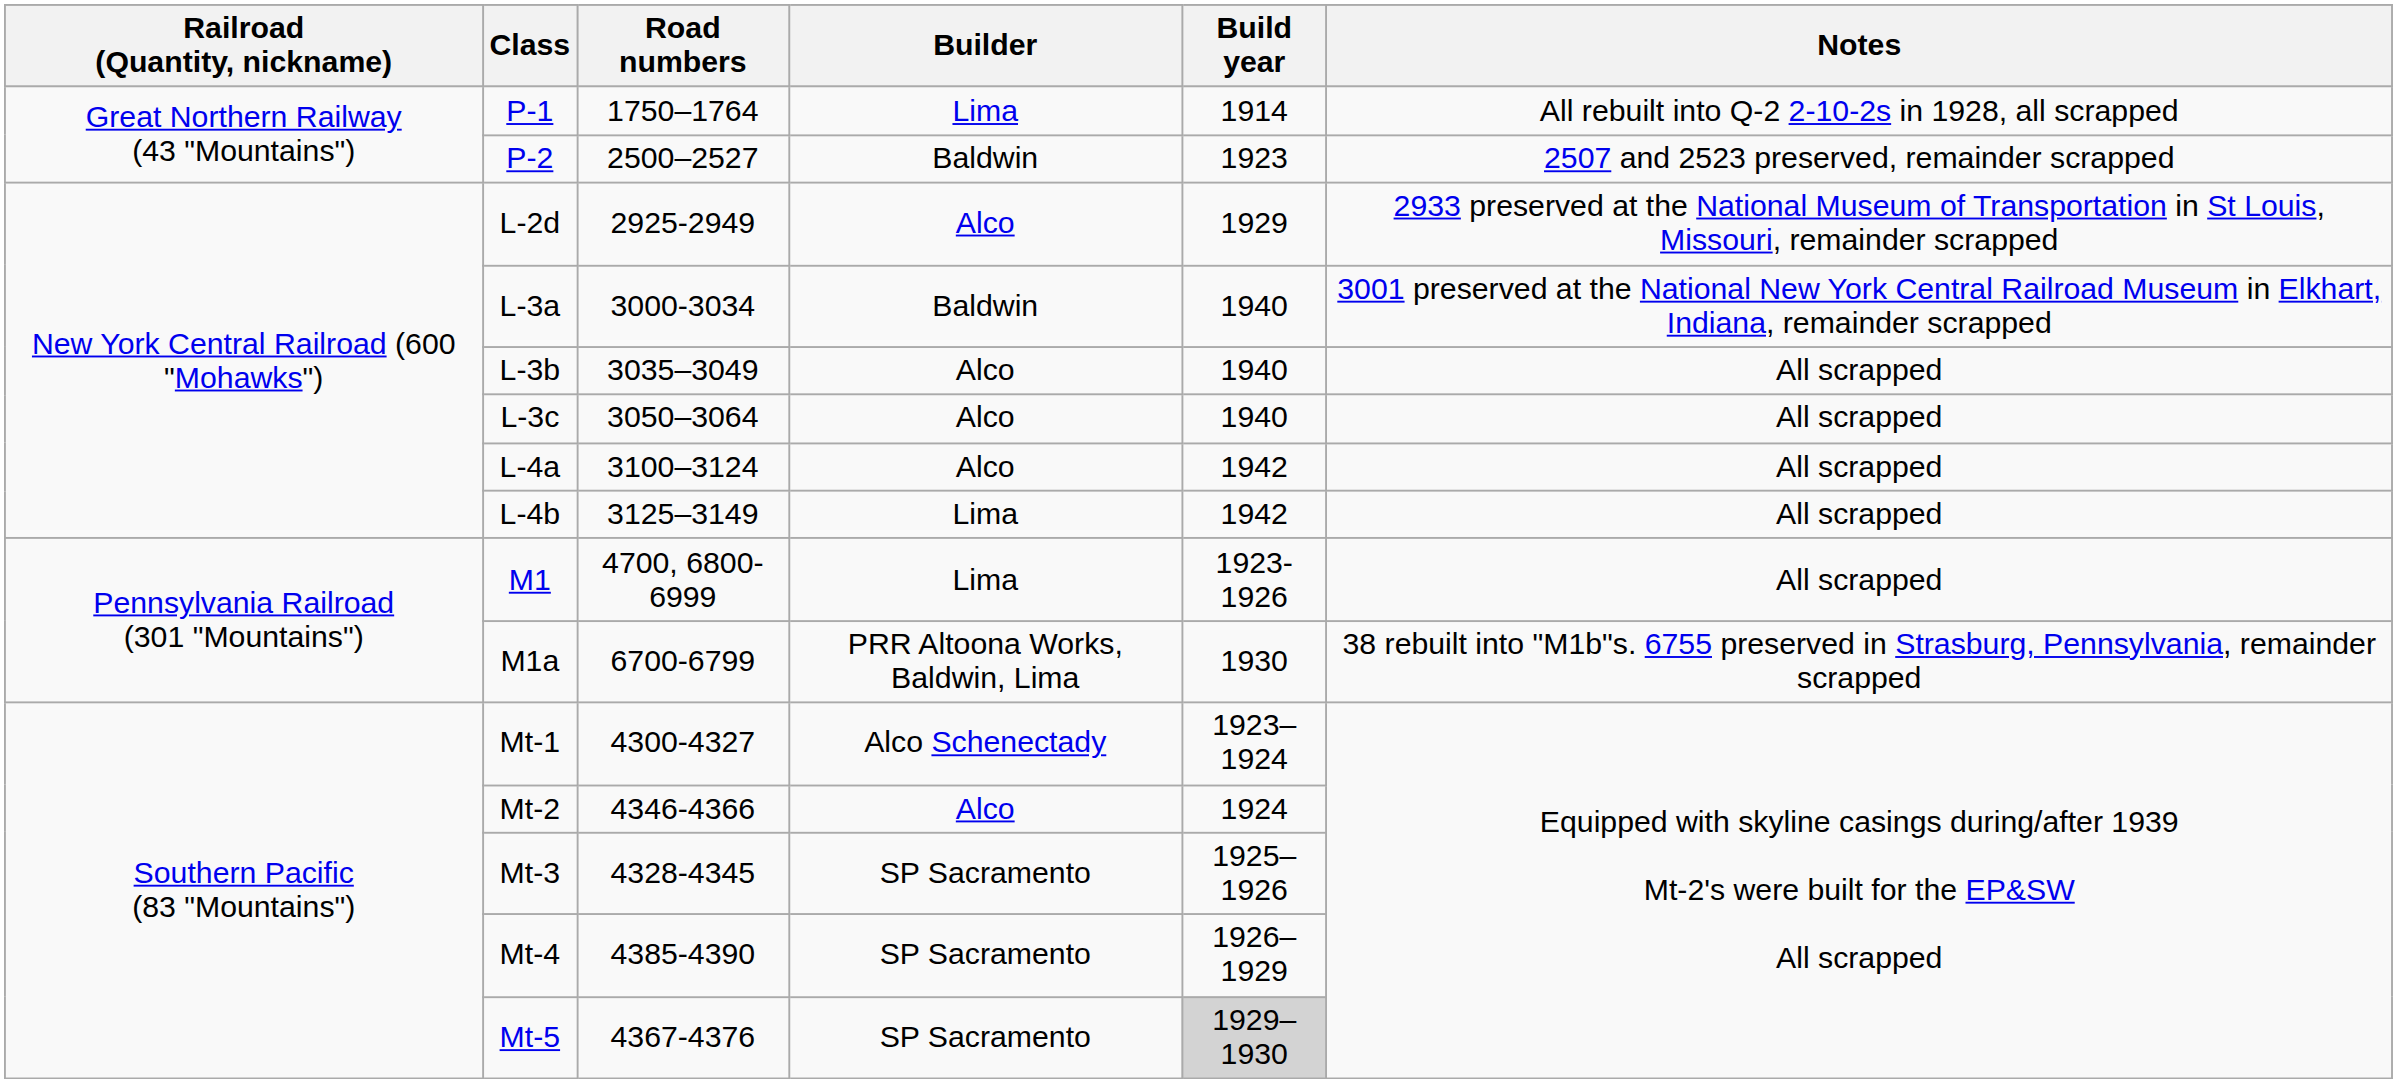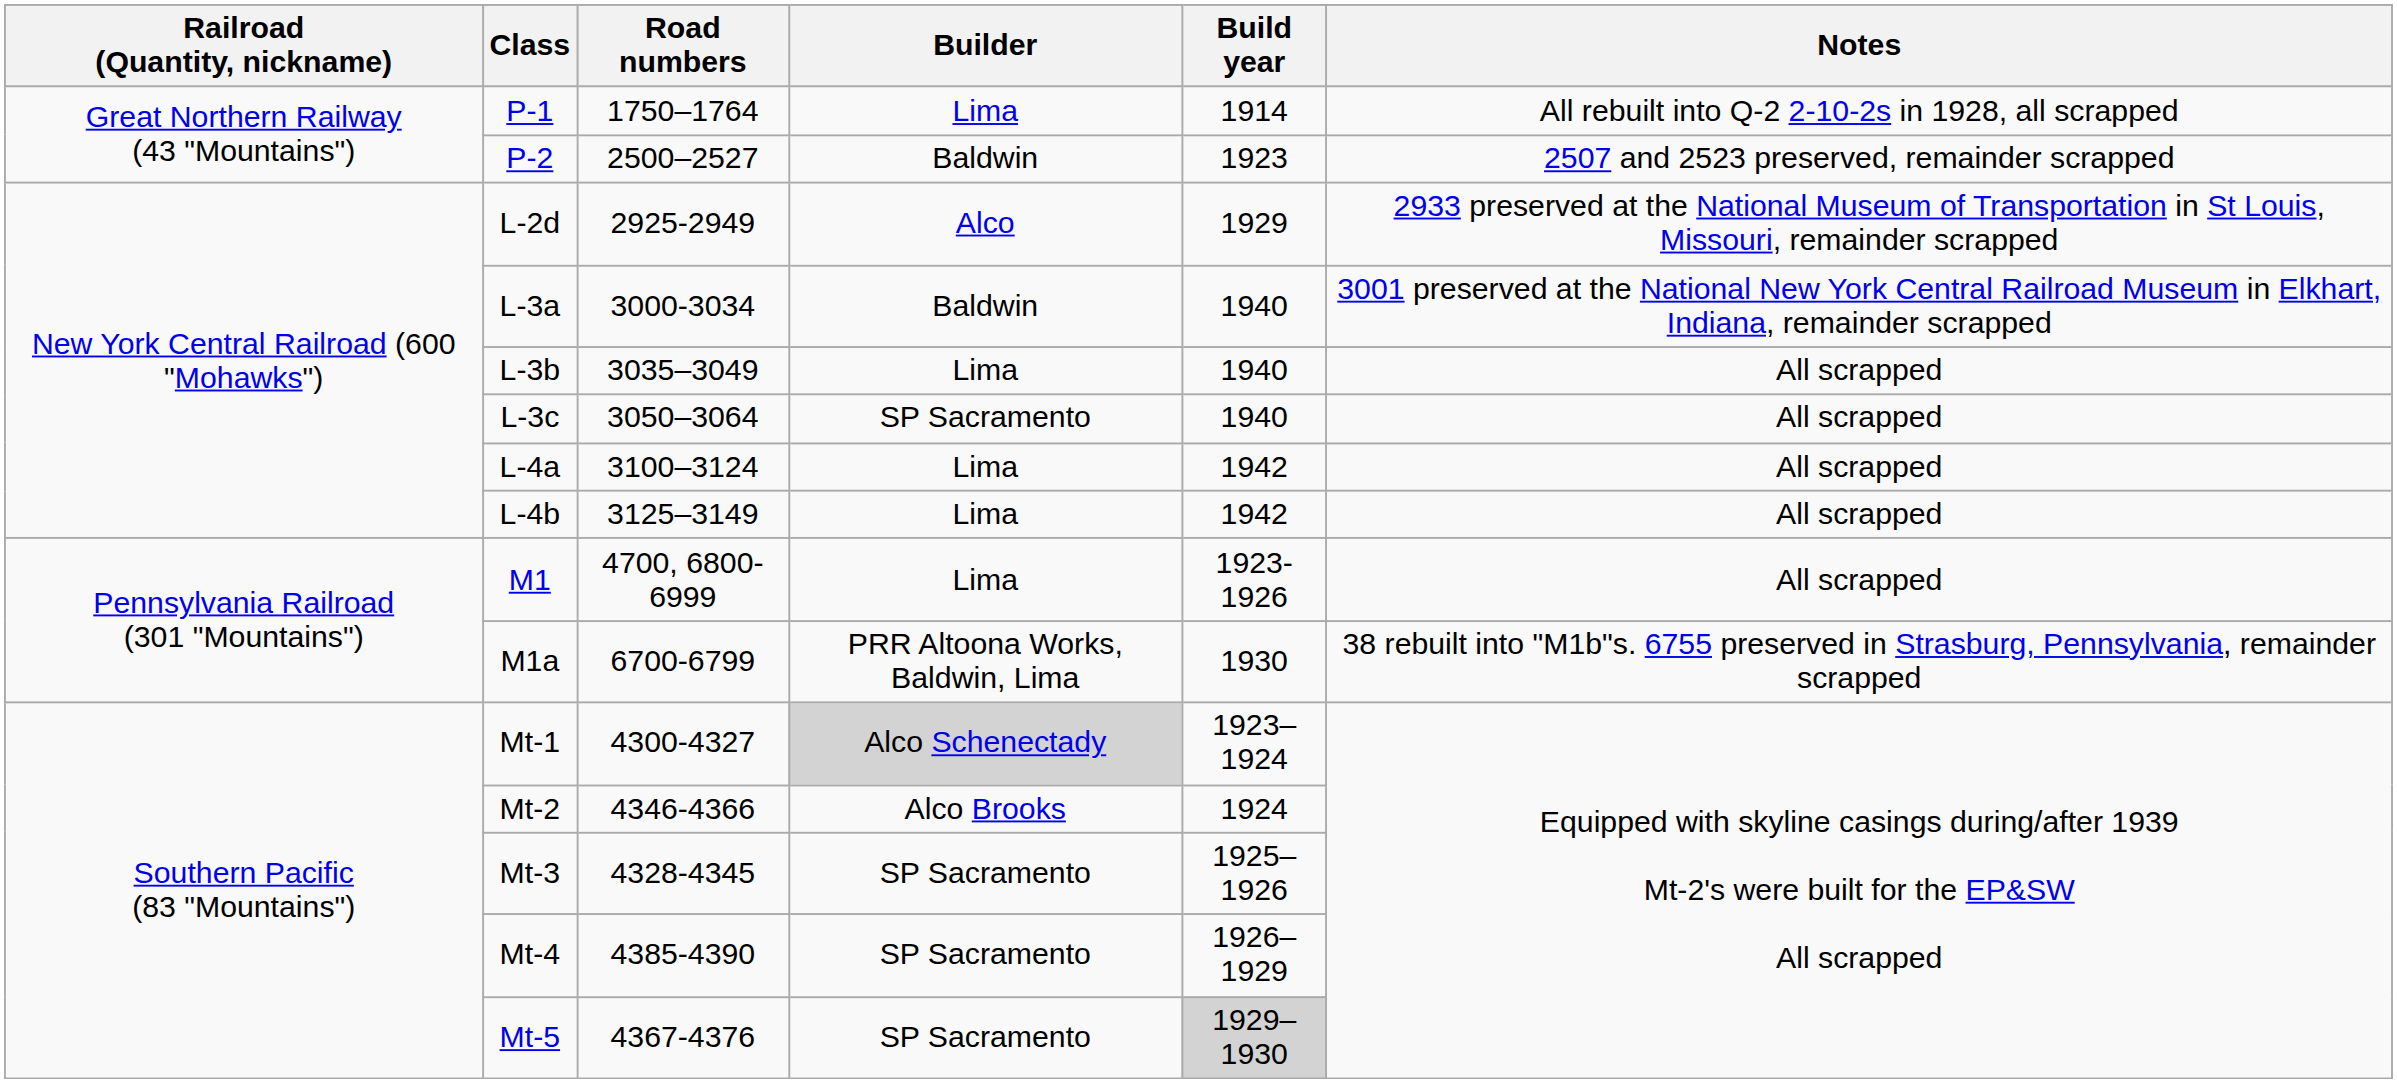L-3b | Builder: Alco -> Lima
L-3c | Builder: Alco -> SP Sacramento
L-4a | Builder: Alco -> Lima
Mt-1 | Builder: no background -> lightgrey background
Mt-2 | Builder: Alco -> Alco Brooks
